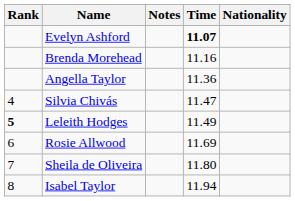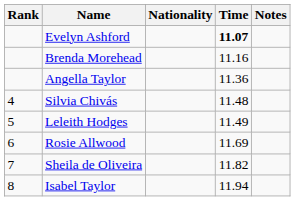columns swapped: Nationality <-> Notes
Silvia Chivás | Time: 11.47 -> 11.48
Leleith Hodges | Rank: bold -> normal
Sheila de Oliveira | Time: 11.80 -> 11.82
